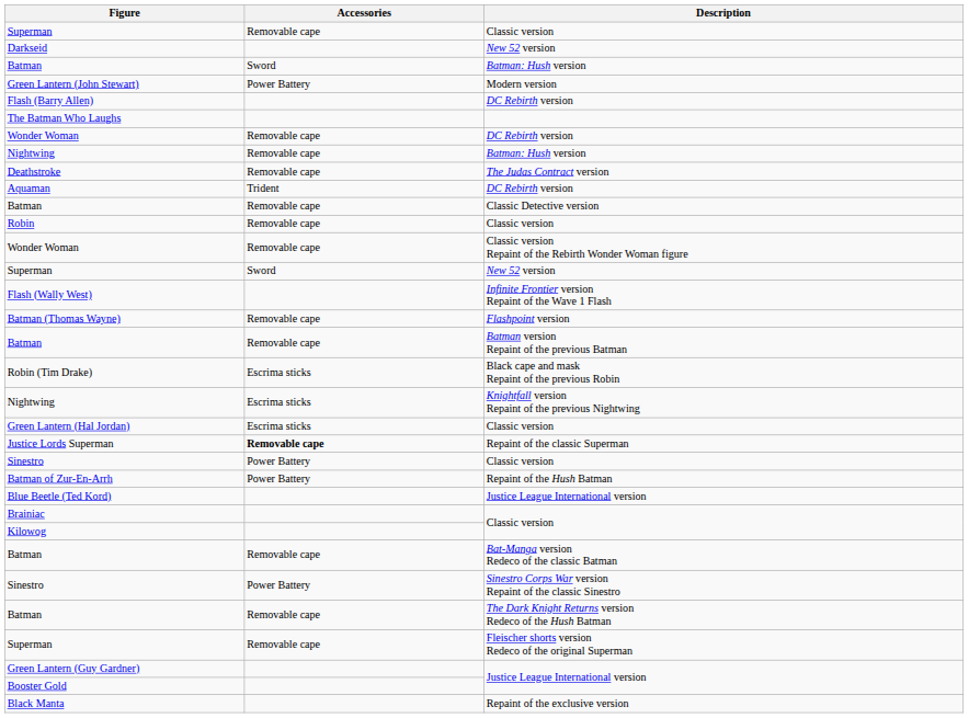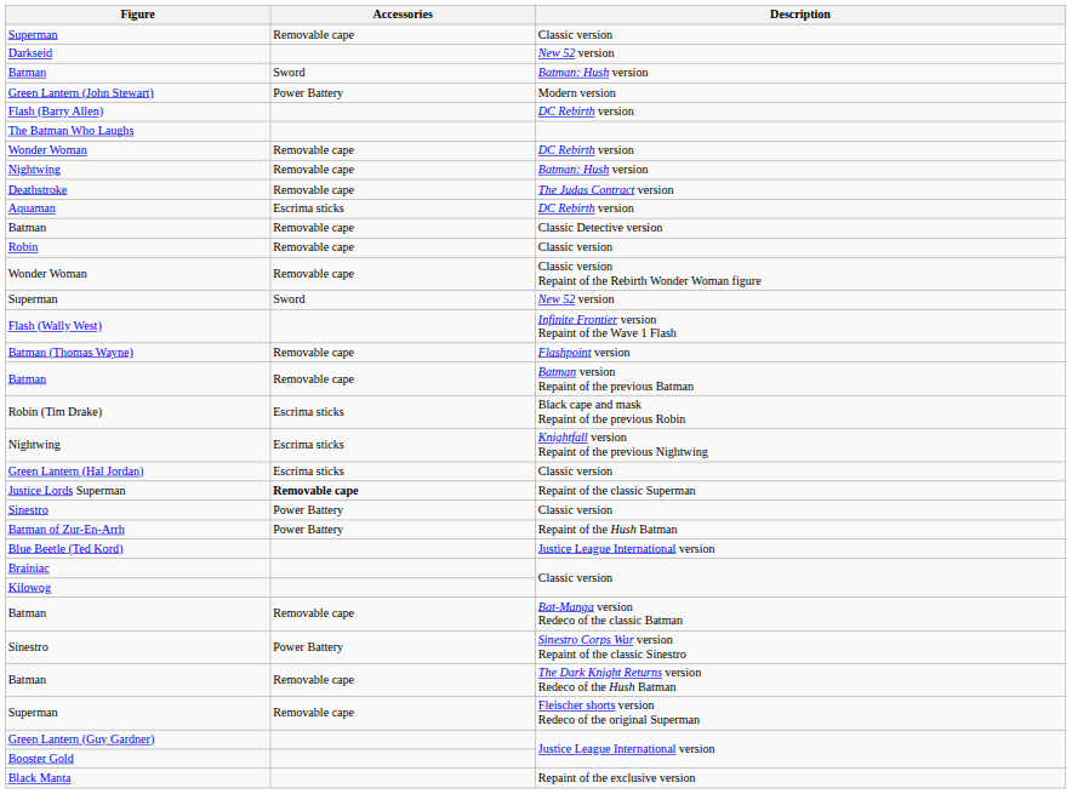Aquaman | Accessories: Trident -> Escrima sticks
